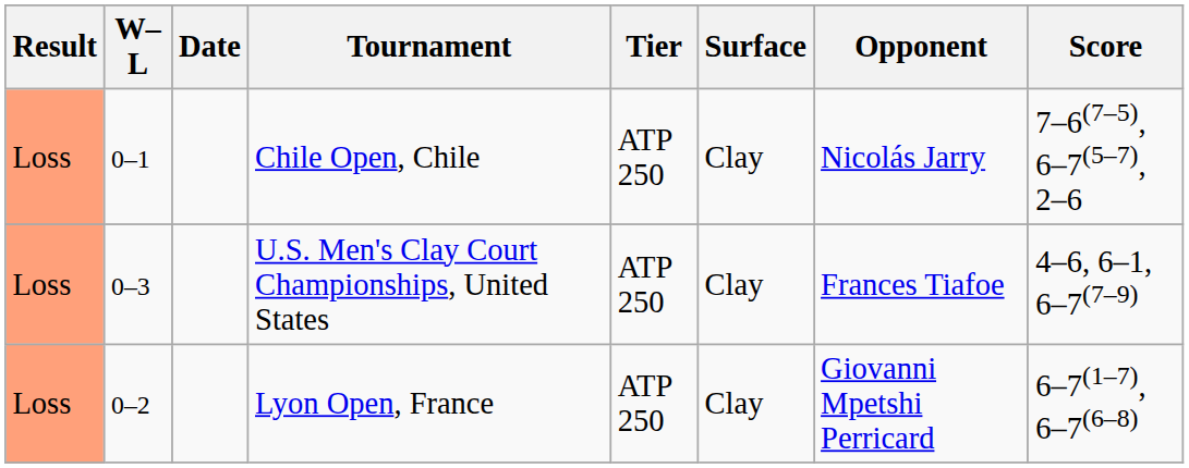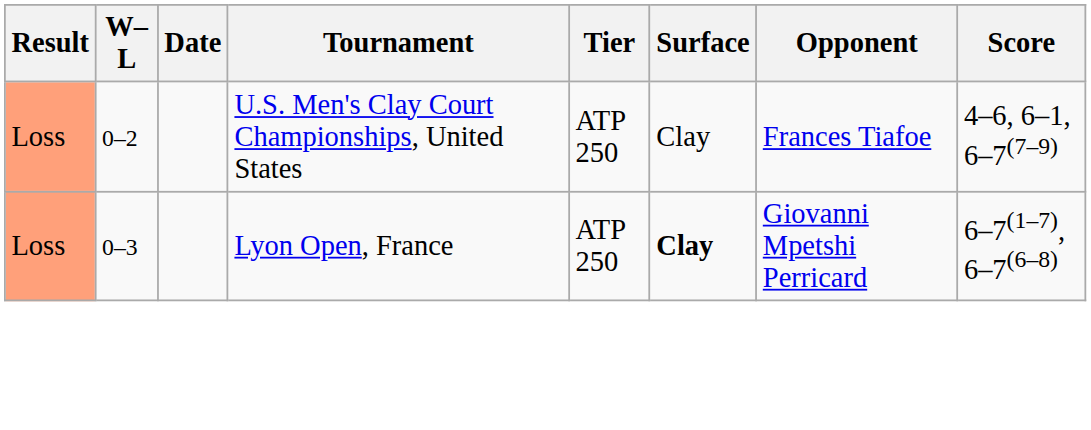- row: Loss | 0–1 | Chile Open, Chile | ATP 250 | Clay | Nicolás Jarry | 7–6(7–5), 6–7(5–7), 2–6
U.S. Men's Clay Court Championships, United States | W–L: 0–3 -> 0–2
Lyon Open, France | W–L: 0–2 -> 0–3
Lyon Open, France | Surface: normal -> bold
